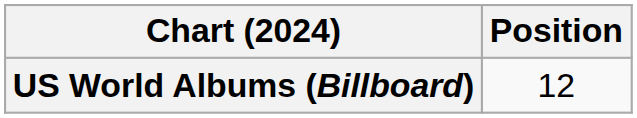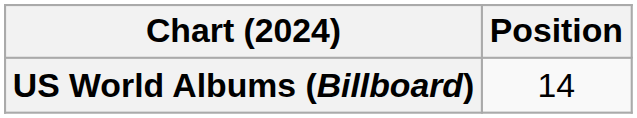US World Albums (Billboard) | Position: 12 -> 14
